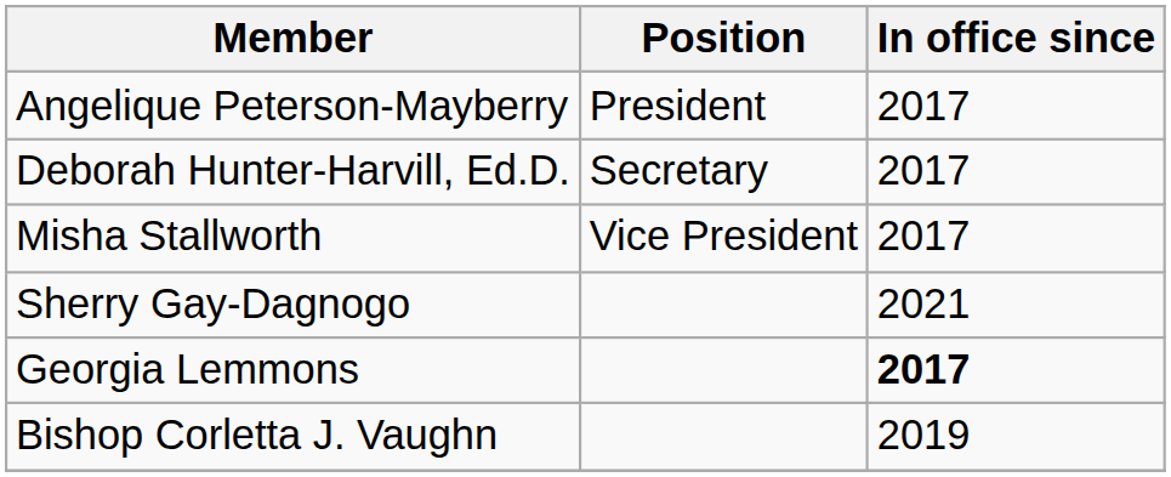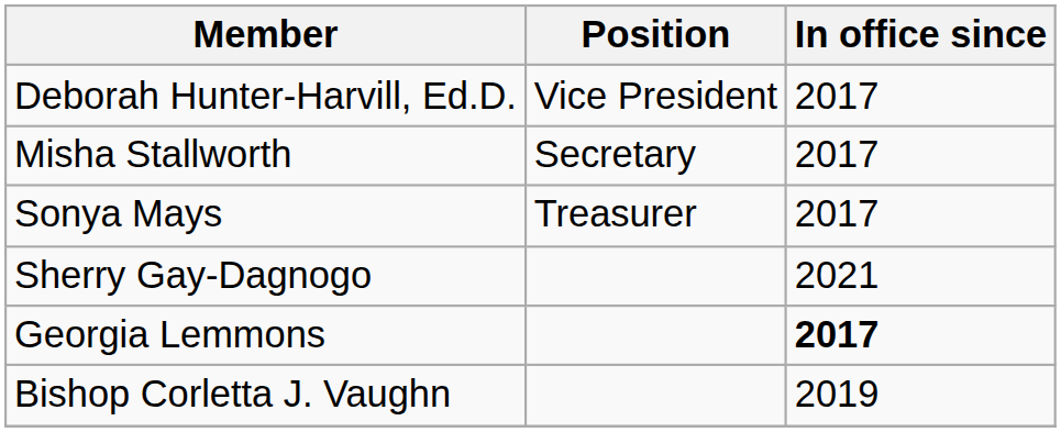- row: Angelique Peterson-Mayberry | President | 2017
Deborah Hunter-Harvill, Ed.D. | Position: Secretary -> Vice President
Misha Stallworth | Position: Vice President -> Secretary
+ row: Sonya Mays | Treasurer | 2017
